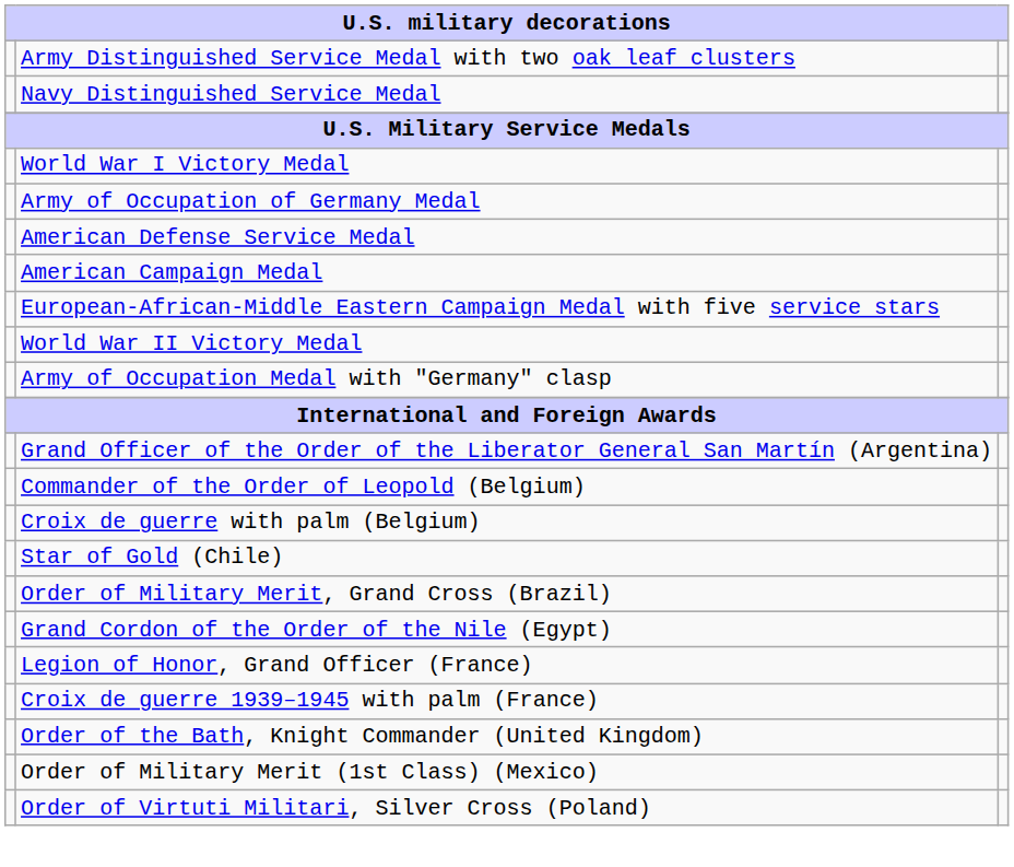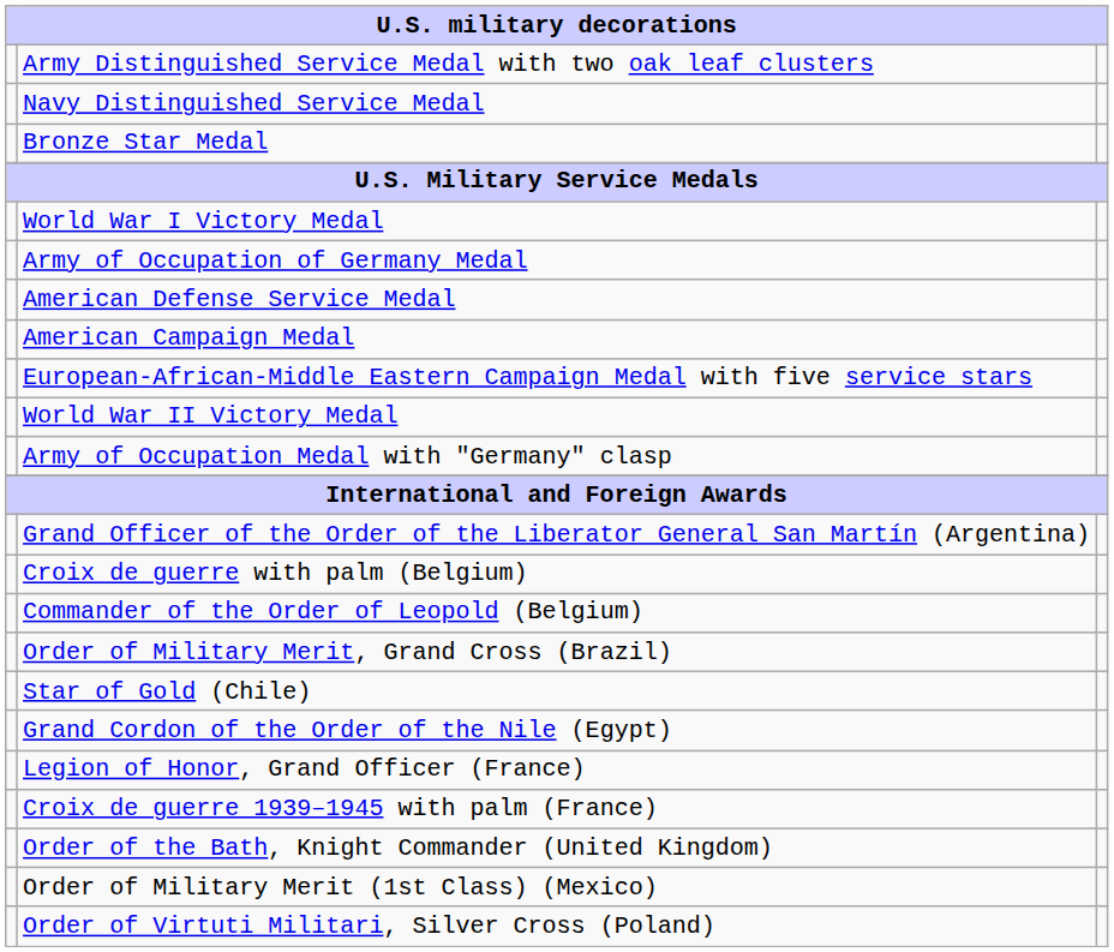+ row: Bronze Star Medal
rows swapped: Commander of the Order of Leopold (Belgium) <-> Croix de guerre with palm (Belgium)
rows swapped: Order of Military Merit, Grand Cross (Brazil) <-> Star of Gold (Chile)
